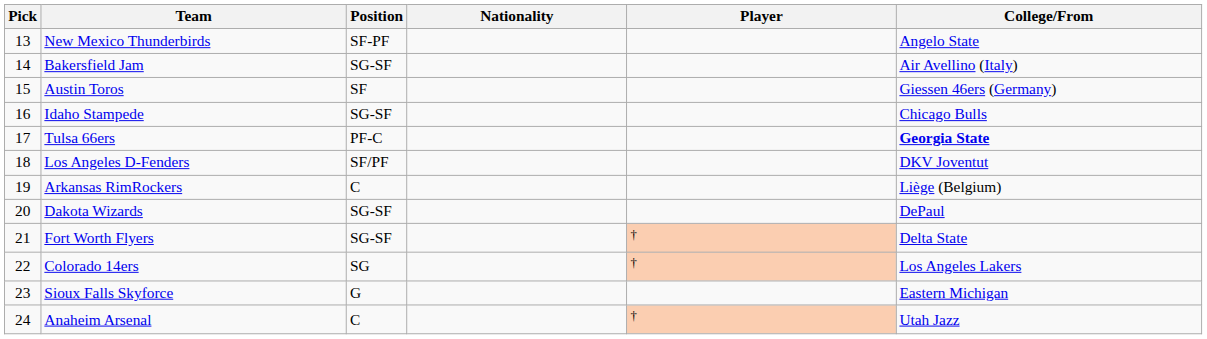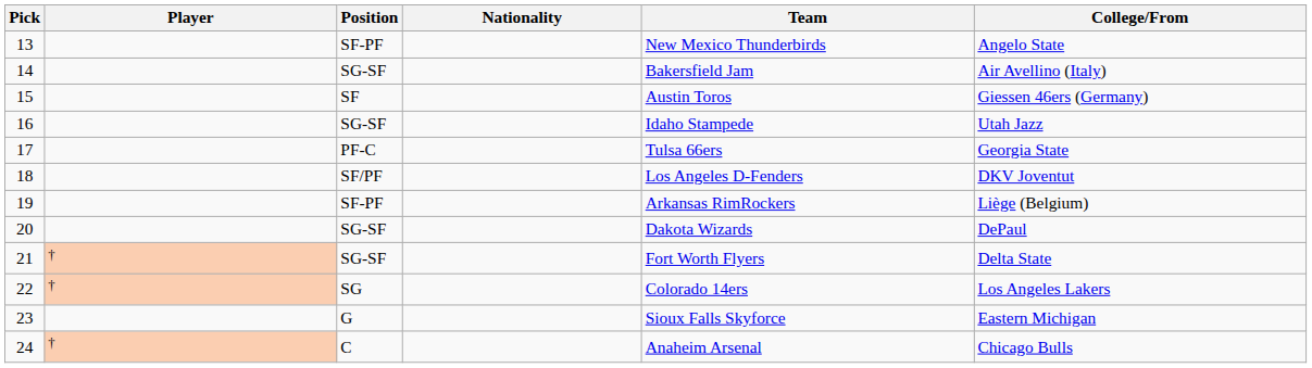columns swapped: Player <-> Team
16 | College/From: Chicago Bulls -> Utah Jazz
17 | College/From: bold -> normal
19 | Position: C -> SF-PF
24 | College/From: Utah Jazz -> Chicago Bulls
